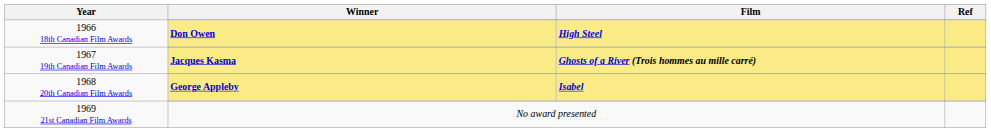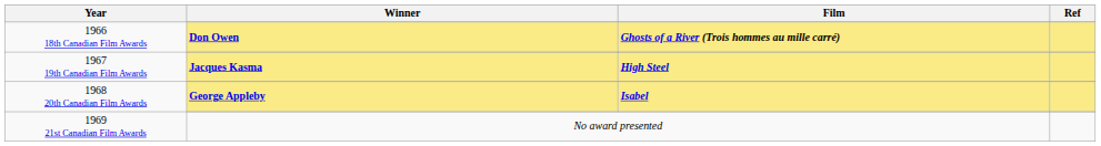Don Owen | Film: High Steel -> Ghosts of a River (Trois hommes au mille carré)
Jacques Kasma | Film: Ghosts of a River (Trois hommes au mille carré) -> High Steel
